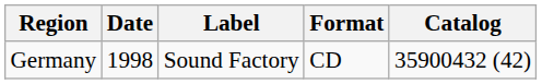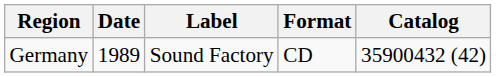Germany | Date: 1998 -> 1989
